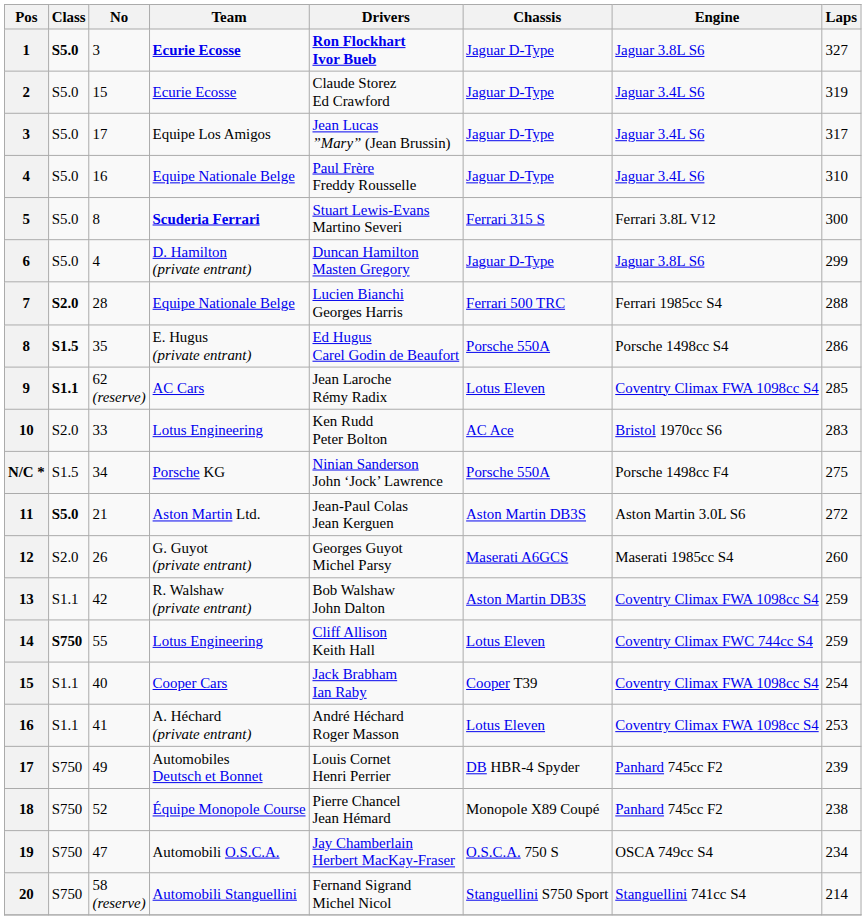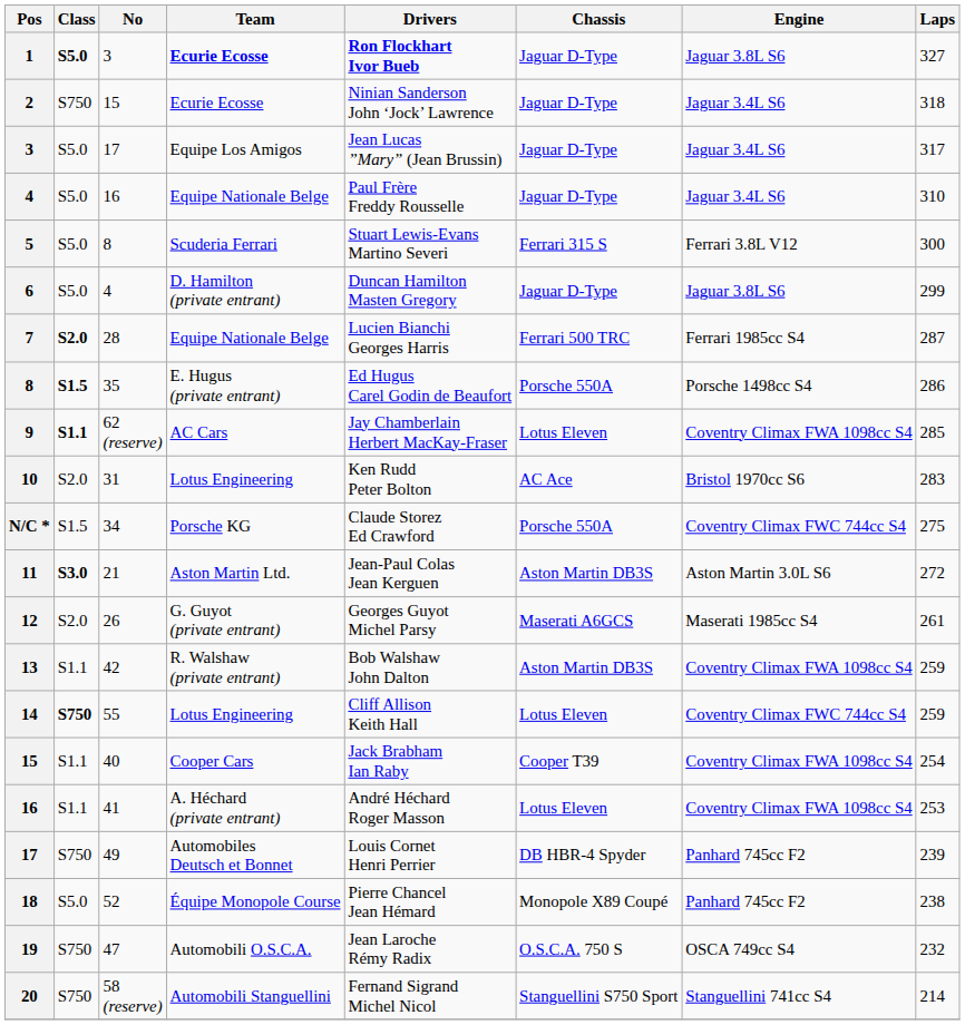2 | Class: S5.0 -> S750
2 | Drivers: Claude Storez Ed Crawford -> Ninian Sanderson John ‘Jock’ Lawrence
2 | Laps: 319 -> 318
5 | Team: bold -> normal
7 | Laps: 288 -> 287
9 | Drivers: Jean Laroche Rémy Radix -> Jay Chamberlain Herbert MacKay-Fraser
10 | No: 33 -> 31
N/C * | Drivers: Ninian Sanderson John ‘Jock’ Lawrence -> Claude Storez Ed Crawford
N/C * | Engine: Porsche 1498cc F4 -> Coventry Climax FWC 744cc S4
11 | Class: S5.0 -> S3.0
12 | Laps: 260 -> 261
18 | Class: S750 -> S5.0
19 | Drivers: Jay Chamberlain Herbert MacKay-Fraser -> Jean Laroche Rémy Radix
19 | Laps: 234 -> 232
